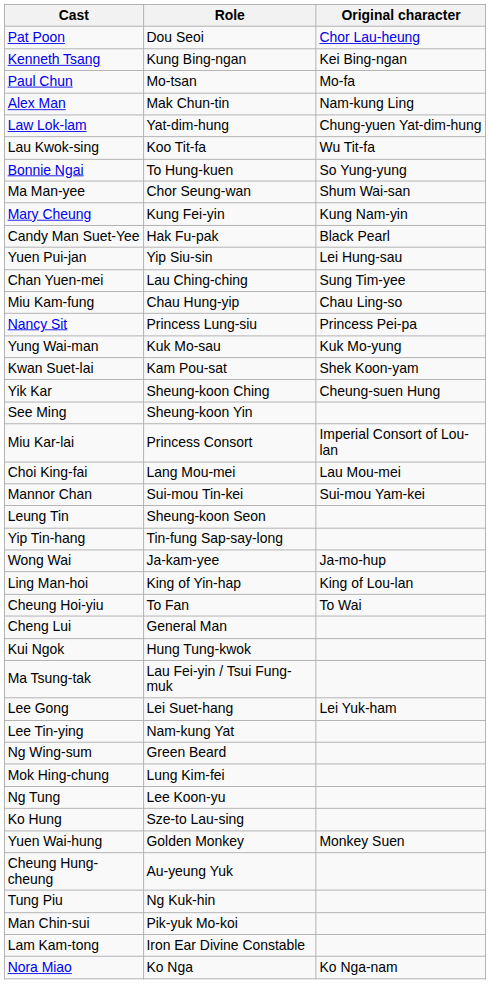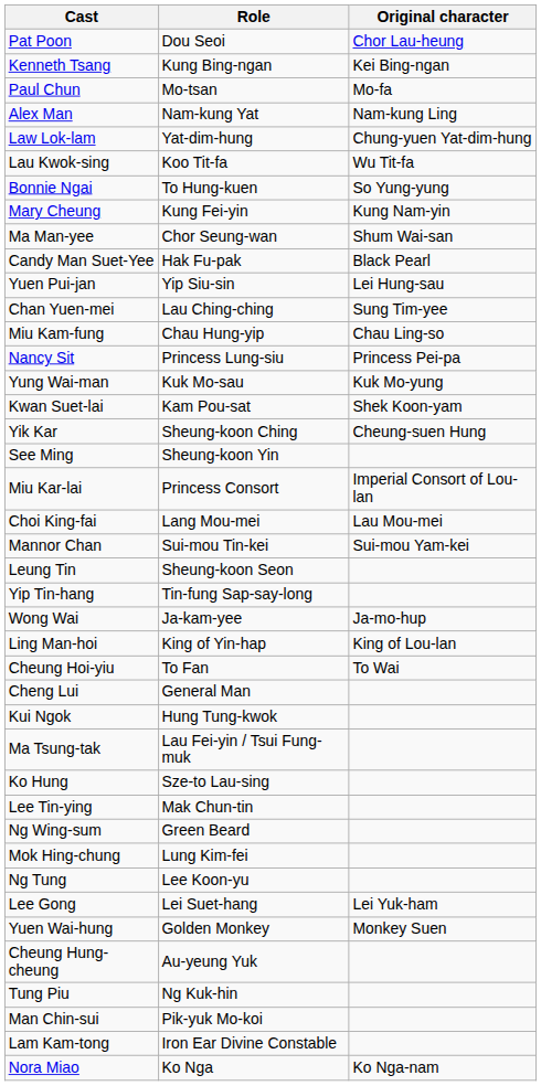Alex Man | Role: Mak Chun-tin -> Nam-kung Yat
rows swapped: Ma Man-yee <-> Mary Cheung
rows swapped: Ko Hung <-> Lee Gong
Lee Tin-ying | Role: Nam-kung Yat -> Mak Chun-tin
